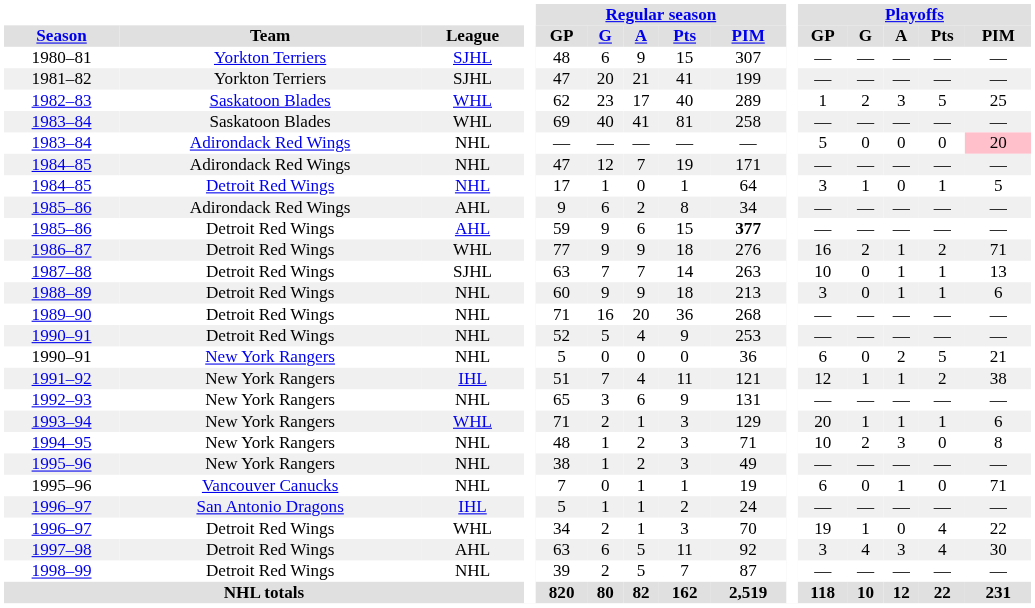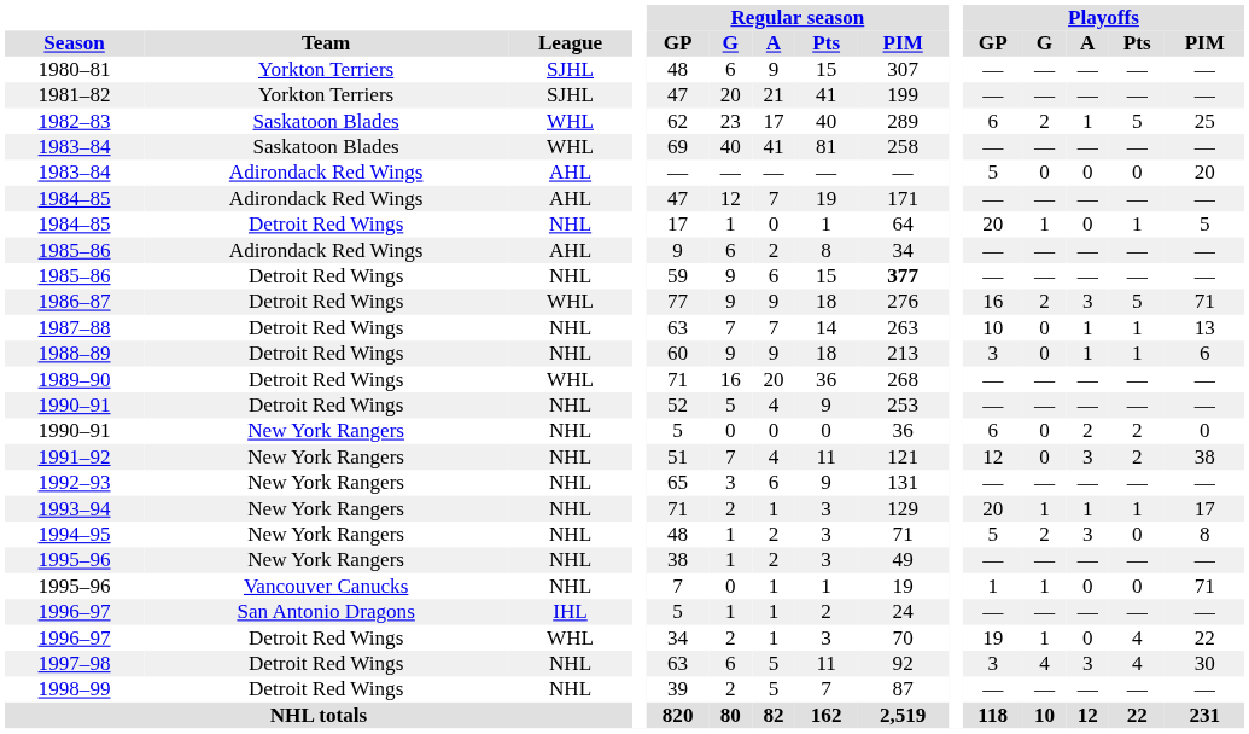1982–83 | Playoffs / GP: 1 -> 6
1982–83 | Playoffs / A: 3 -> 1
1983–84 / Adirondack Red Wings | League: NHL -> AHL
1983–84 / Adirondack Red Wings | Playoffs / PIM: pink background -> no background
1984–85 / Adirondack Red Wings | League: NHL -> AHL
1984–85 / Detroit Red Wings | Playoffs / GP: 3 -> 20
1985–86 / Detroit Red Wings | League: AHL -> NHL
1986–87 | Playoffs / A: 1 -> 3
1986–87 | Playoffs / Pts: 2 -> 5
1987–88 | League: SJHL -> NHL
1989–90 | League: NHL -> WHL
1990–91 / New York Rangers | Playoffs / Pts: 5 -> 2
1990–91 / New York Rangers | Playoffs / PIM: 21 -> 0
1991–92 | League: IHL -> NHL
1991–92 | Playoffs / G: 1 -> 0
1991–92 | Playoffs / A: 1 -> 3
1993–94 | League: WHL -> NHL
1993–94 | Playoffs / PIM: 6 -> 17
1994–95 | Playoffs / GP: 10 -> 5
1995–96 / Vancouver Canucks | Playoffs / GP: 6 -> 1
1995–96 / Vancouver Canucks | Playoffs / G: 0 -> 1
1995–96 / Vancouver Canucks | Playoffs / A: 1 -> 0
1997–98 | League: AHL -> NHL
